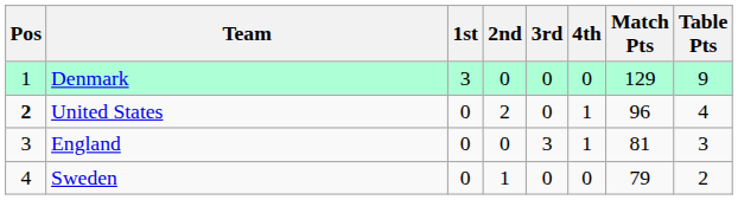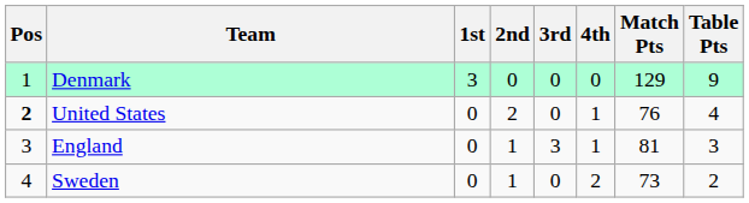United States | Match Pts: 96 -> 76
England | 2nd: 0 -> 1
Sweden | 4th: 0 -> 2
Sweden | Match Pts: 79 -> 73
